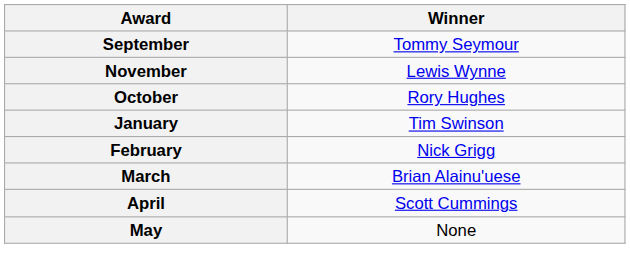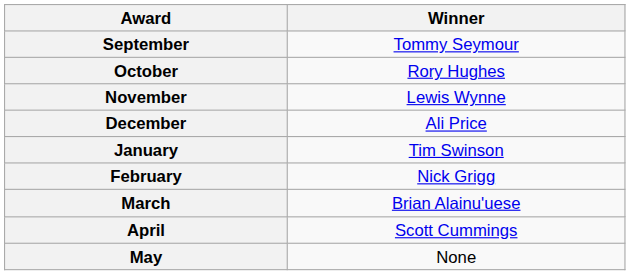rows swapped: October <-> November
+ row: December | Ali Price
